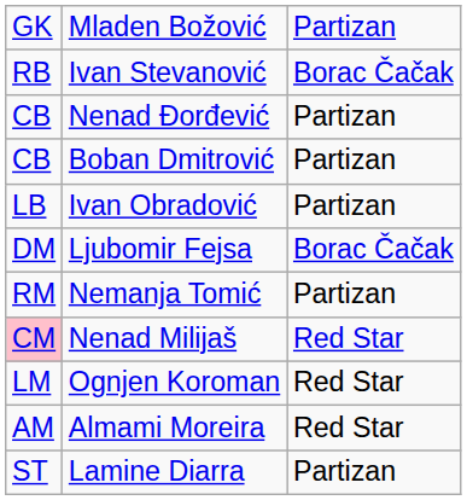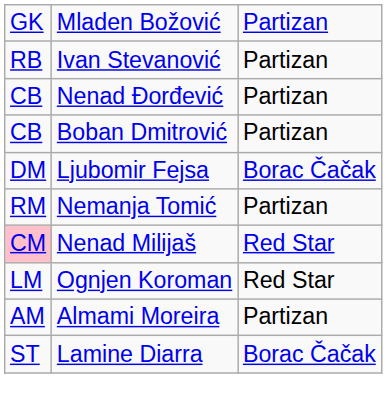Ivan Stevanović | column 3: Borac Čačak -> Partizan
- row: LB | Ivan Obradović | Partizan
Almami Moreira | column 3: Red Star -> Partizan
Lamine Diarra | column 3: Partizan -> Borac Čačak
